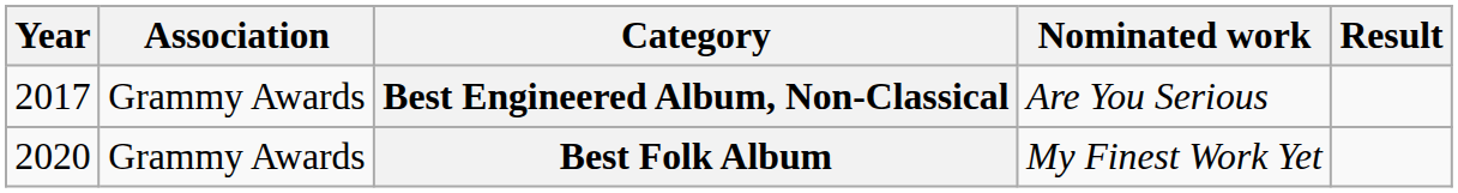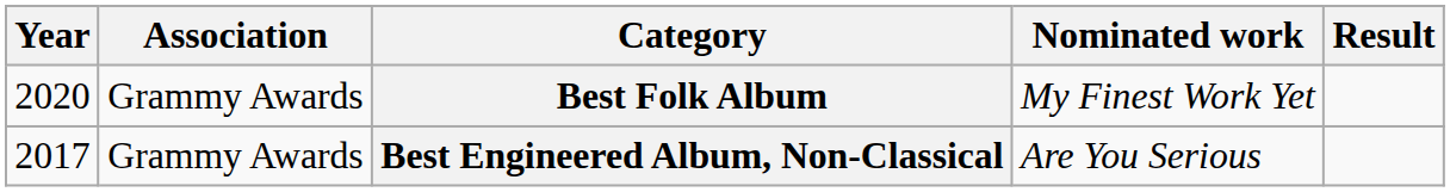rows swapped: Best Engineered Album, Non-Classical <-> Best Folk Album
